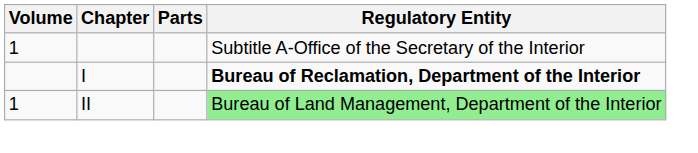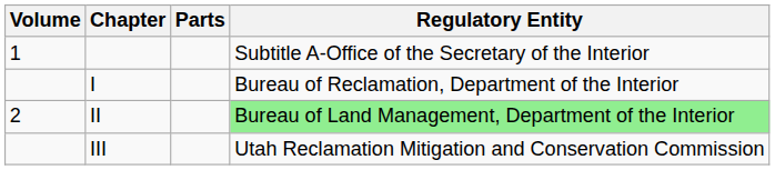I | Regulatory Entity: bold -> normal
II | Volume: 1 -> 2
+ row: III | Utah Reclamation Mitigation and Conservation Commission
